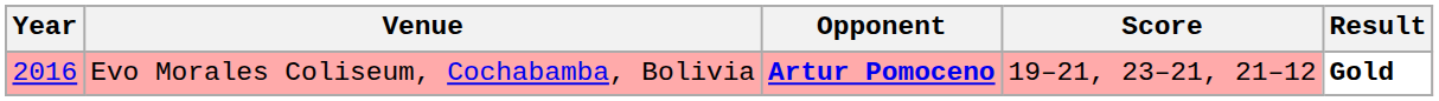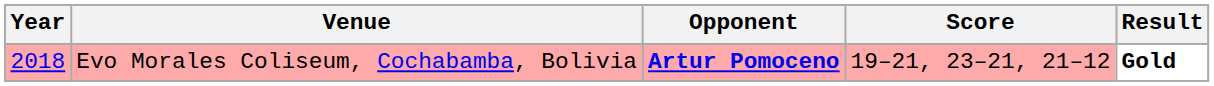Evo Morales Coliseum, Cochabamba, Bolivia | Year: 2016 -> 2018
